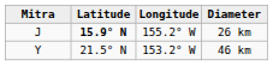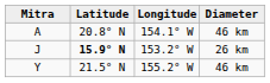+ row: A | 20.8° N | 154.1° W | 46 km
J | Longitude: 155.2° W -> 153.2° W
Y | Longitude: 153.2° W -> 155.2° W
